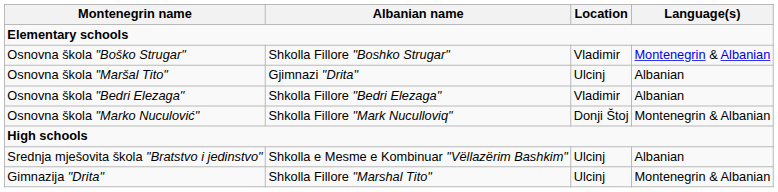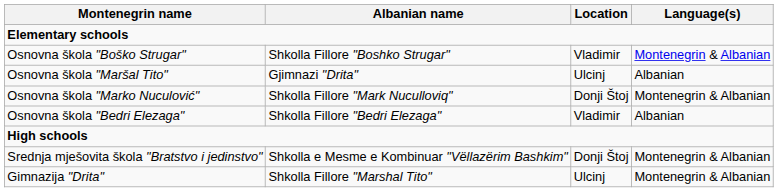rows swapped: Osnovna škola "Bedri Elezaga" <-> Osnovna škola "Marko Nuculović"
Srednja mješovita škola "Bratstvo i jedinstvo" | Location: Ulcinj -> Donji Štoj
Srednja mješovita škola "Bratstvo i jedinstvo" | Language(s): Albanian -> Montenegrin & Albanian
